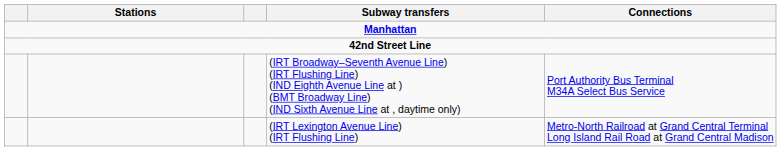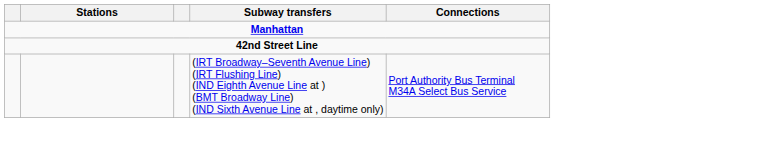- row: (IRT Lexington Avenue Line) (IRT Flushing Line) | Metro-North Railroad at Grand Central Terminal Long Island Rail Road at Grand Central Madison
